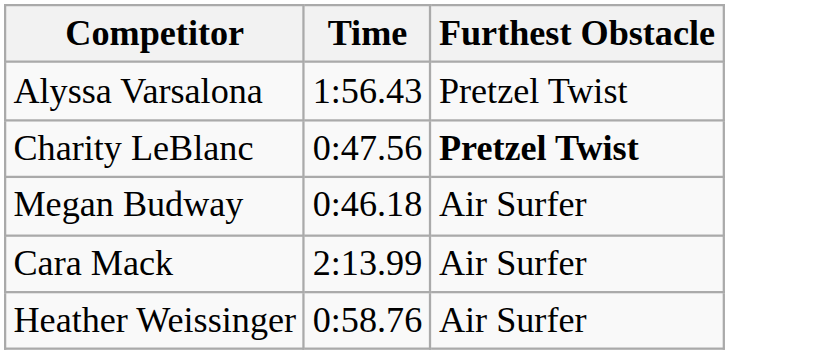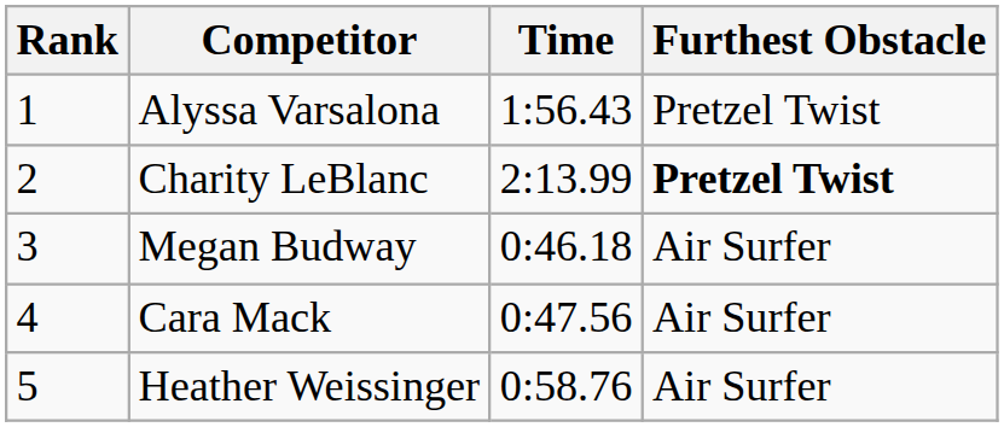+ column: Rank | 1 | 2 | 3 | 4 | 5
Charity LeBlanc | Time: 0:47.56 -> 2:13.99
Cara Mack | Time: 2:13.99 -> 0:47.56
